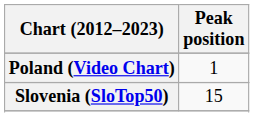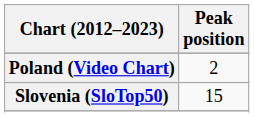Poland (Video Chart) | Peak position: 1 -> 2
